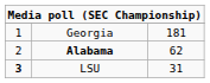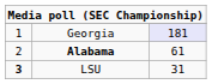Georgia | column 3: no background -> lavender background
Alabama | column 3: 62 -> 61
